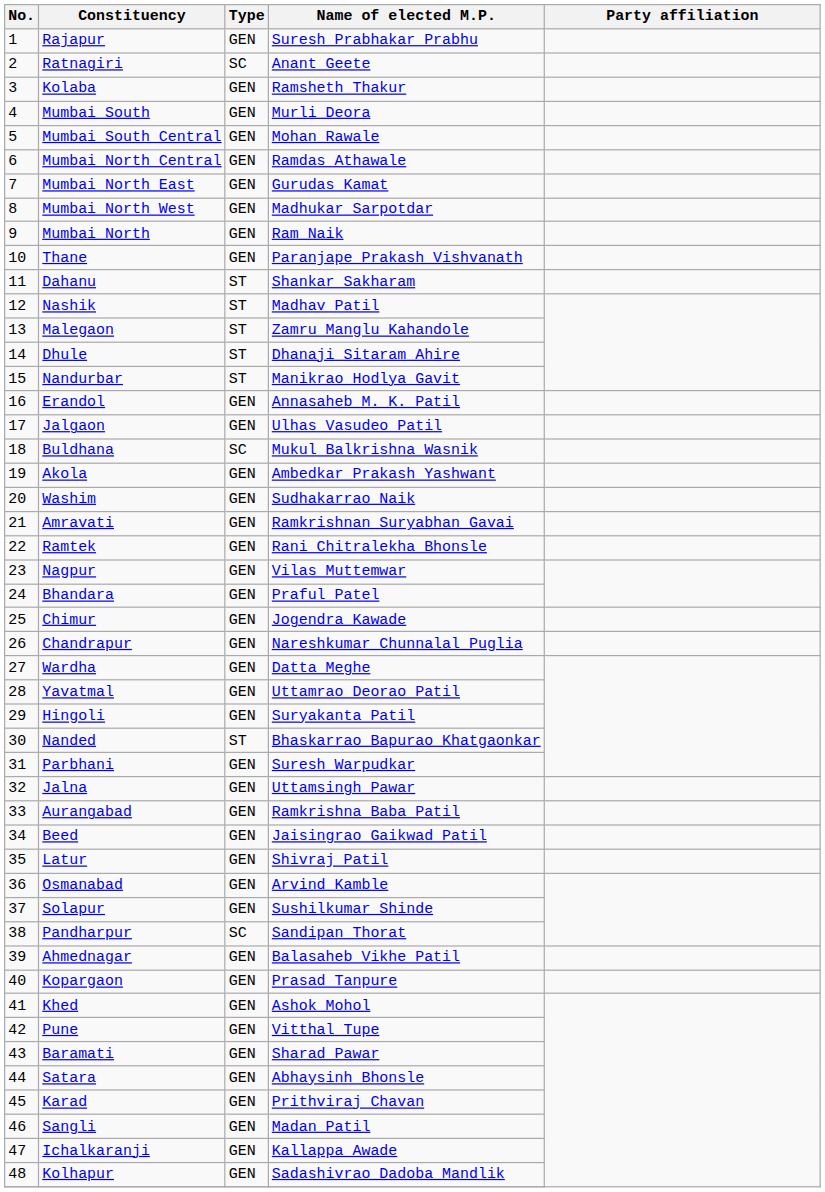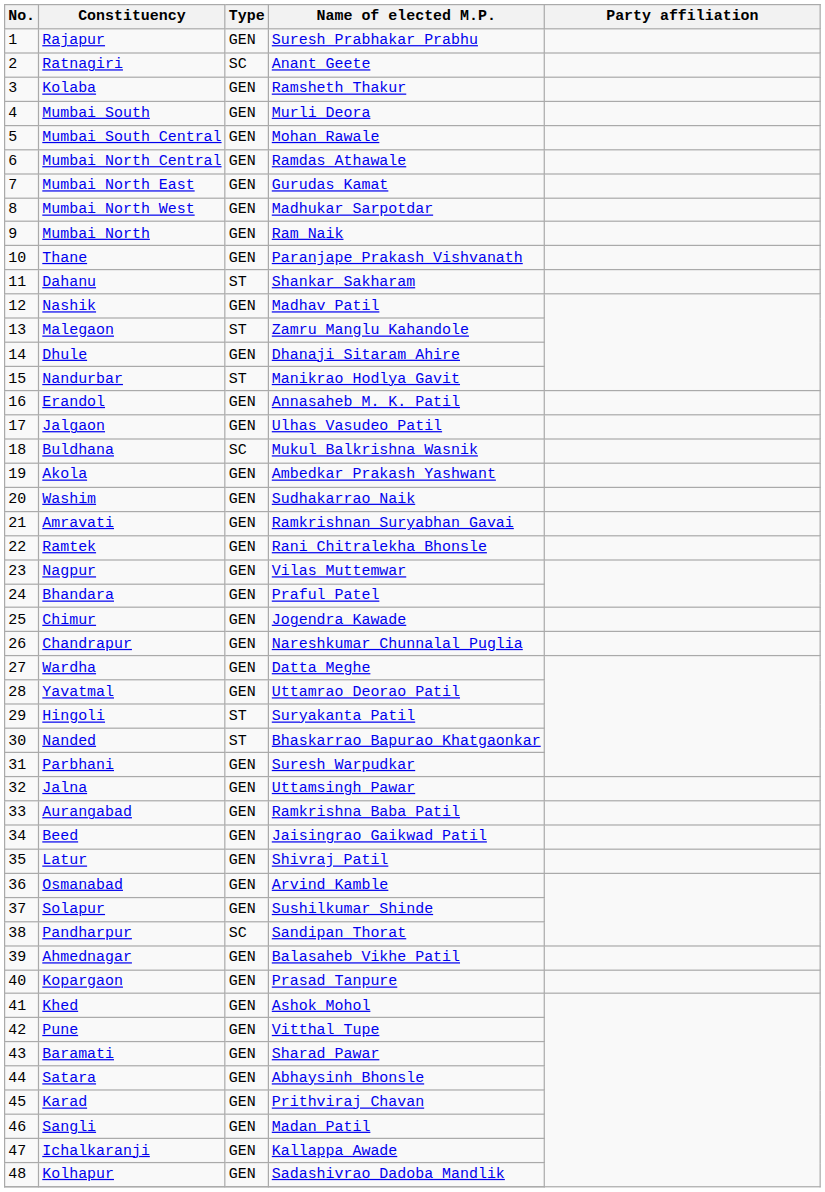Nashik | Type: ST -> GEN
Dhule | Type: ST -> GEN
Hingoli | Type: GEN -> ST
